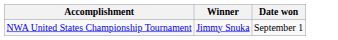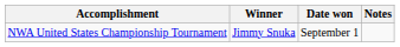+ column: Notes
